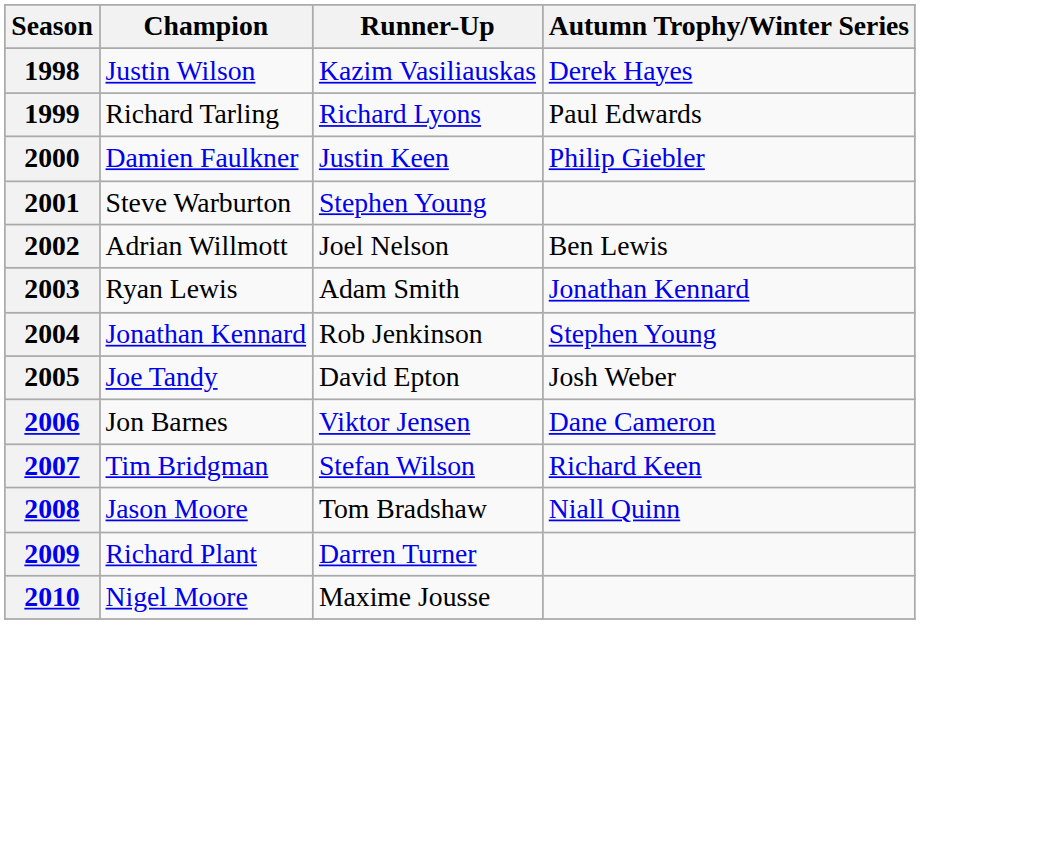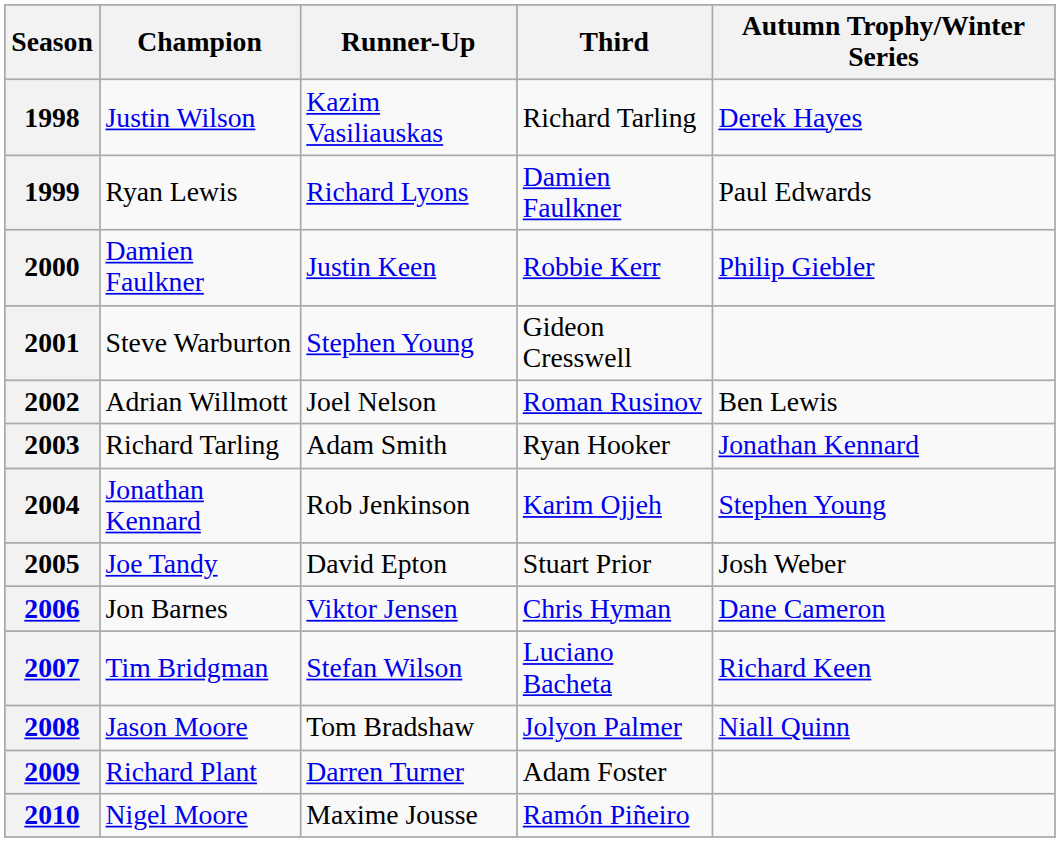+ column: Third | Richard Tarling | Damien Faulkner | Robbie Kerr | Gideon Cresswell | Roman Rusinov | Ryan Hooker | Karim Ojjeh | Stuart Prior | Chris Hyman | Luciano Bacheta | Jolyon Palmer | Adam Foster | Ramón Piñeiro
1999 | Champion: Richard Tarling -> Ryan Lewis
2003 | Champion: Ryan Lewis -> Richard Tarling
